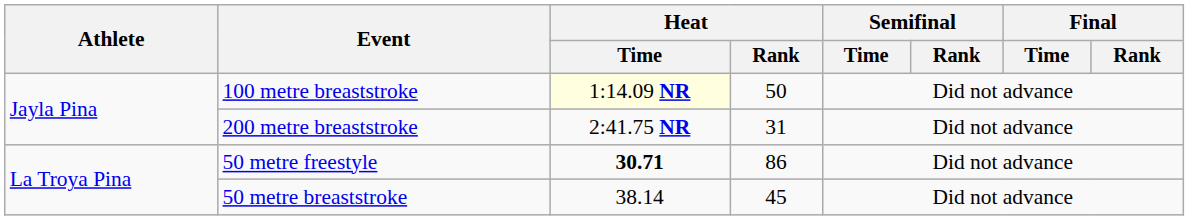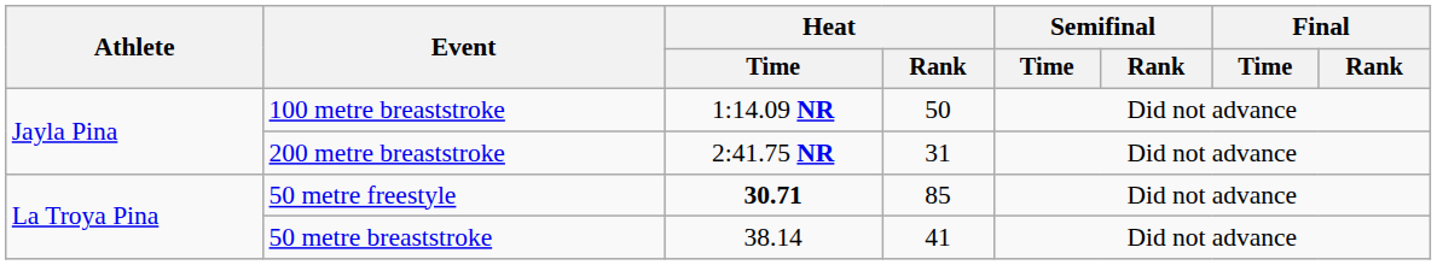100 metre breaststroke | Heat / Time: lightyellow background -> no background
50 metre freestyle | Heat / Rank: 86 -> 85
50 metre breaststroke | Heat / Rank: 45 -> 41
